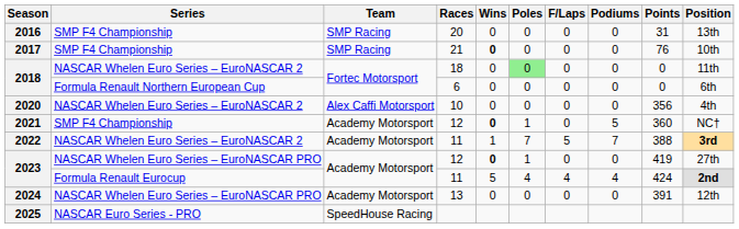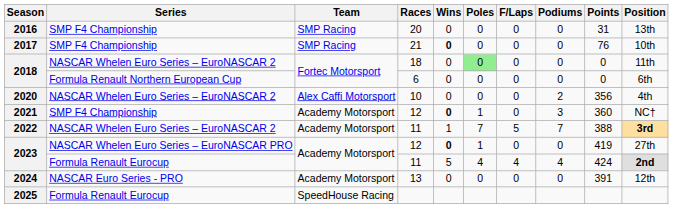2020 | Podiums: 0 -> 2
2021 | Podiums: 5 -> 3
2024 | Series: NASCAR Whelen Euro Series – EuroNASCAR PRO -> NASCAR Euro Series - PRO
2025 | Series: NASCAR Euro Series - PRO -> Formula Renault Eurocup
